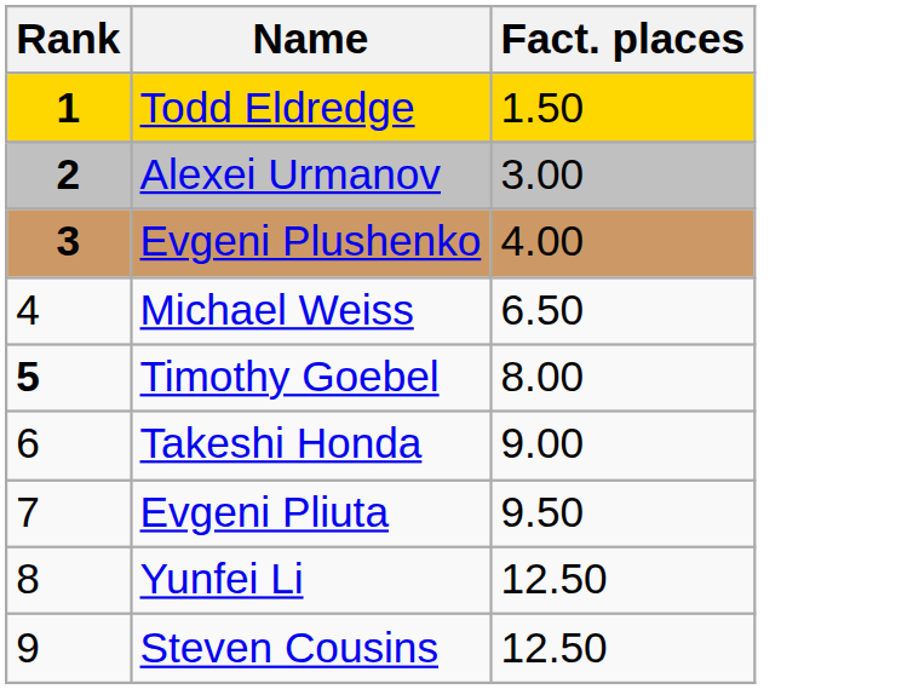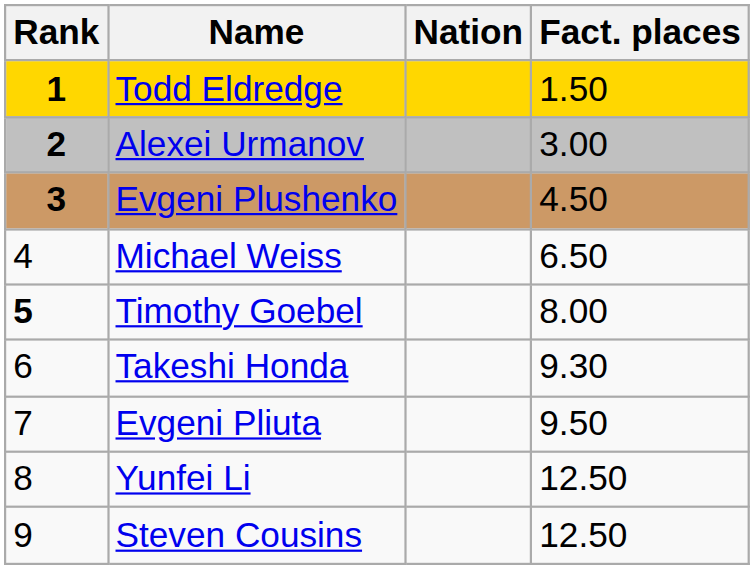+ column: Nation
Evgeni Plushenko | Fact. places: 4.00 -> 4.50
Takeshi Honda | Fact. places: 9.00 -> 9.30
